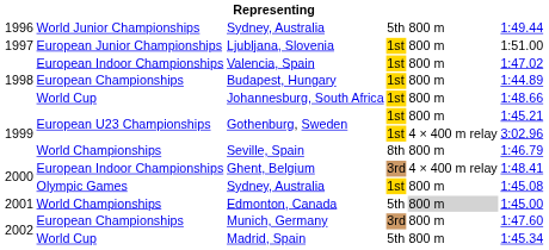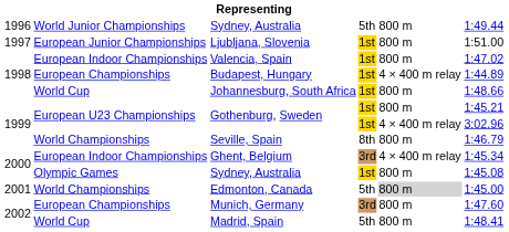Budapest, Hungary | column 5: 800 m -> 4 × 400 m relay
Ghent, Belgium | column 6: 1:48.41 -> 1:45.34
Madrid, Spain | column 6: 1:45.34 -> 1:48.41
